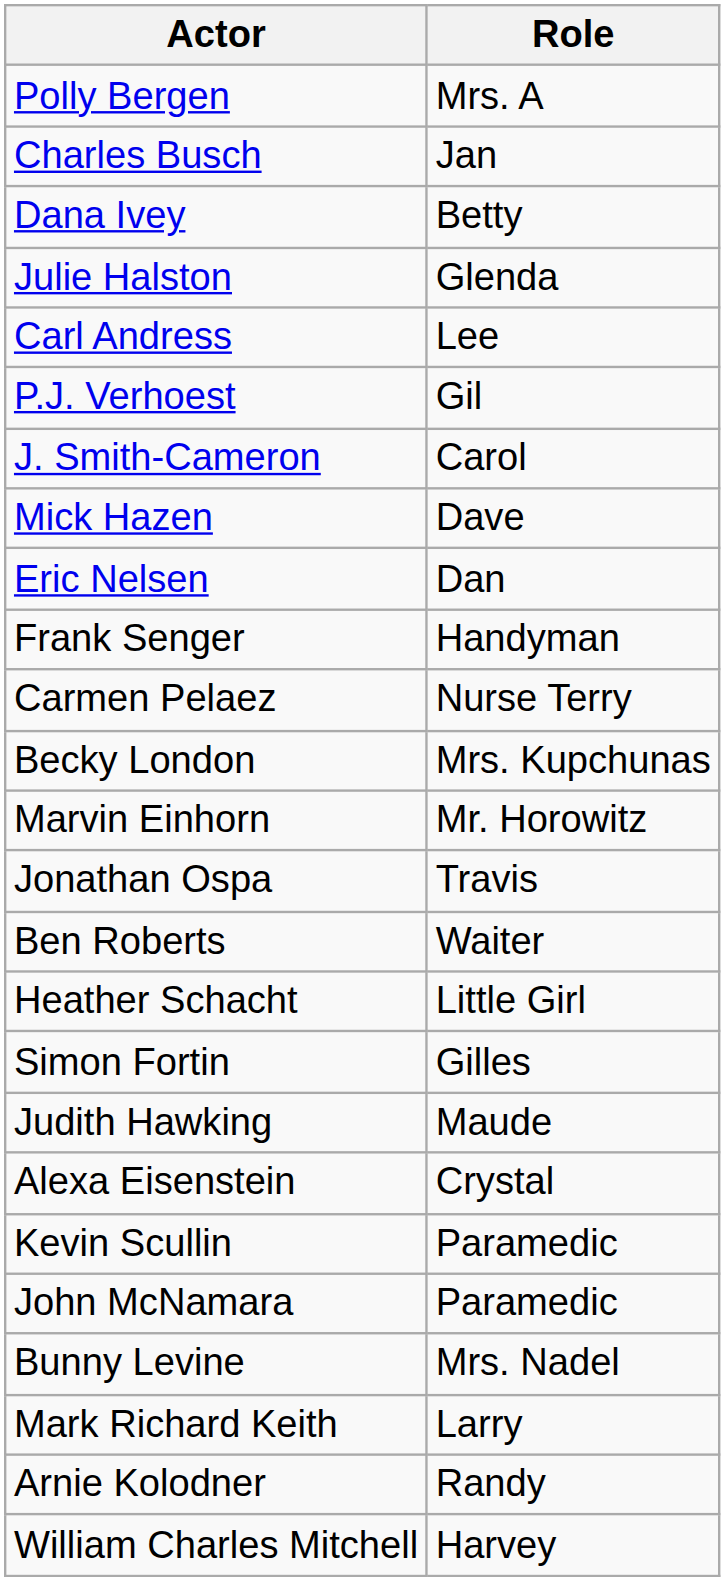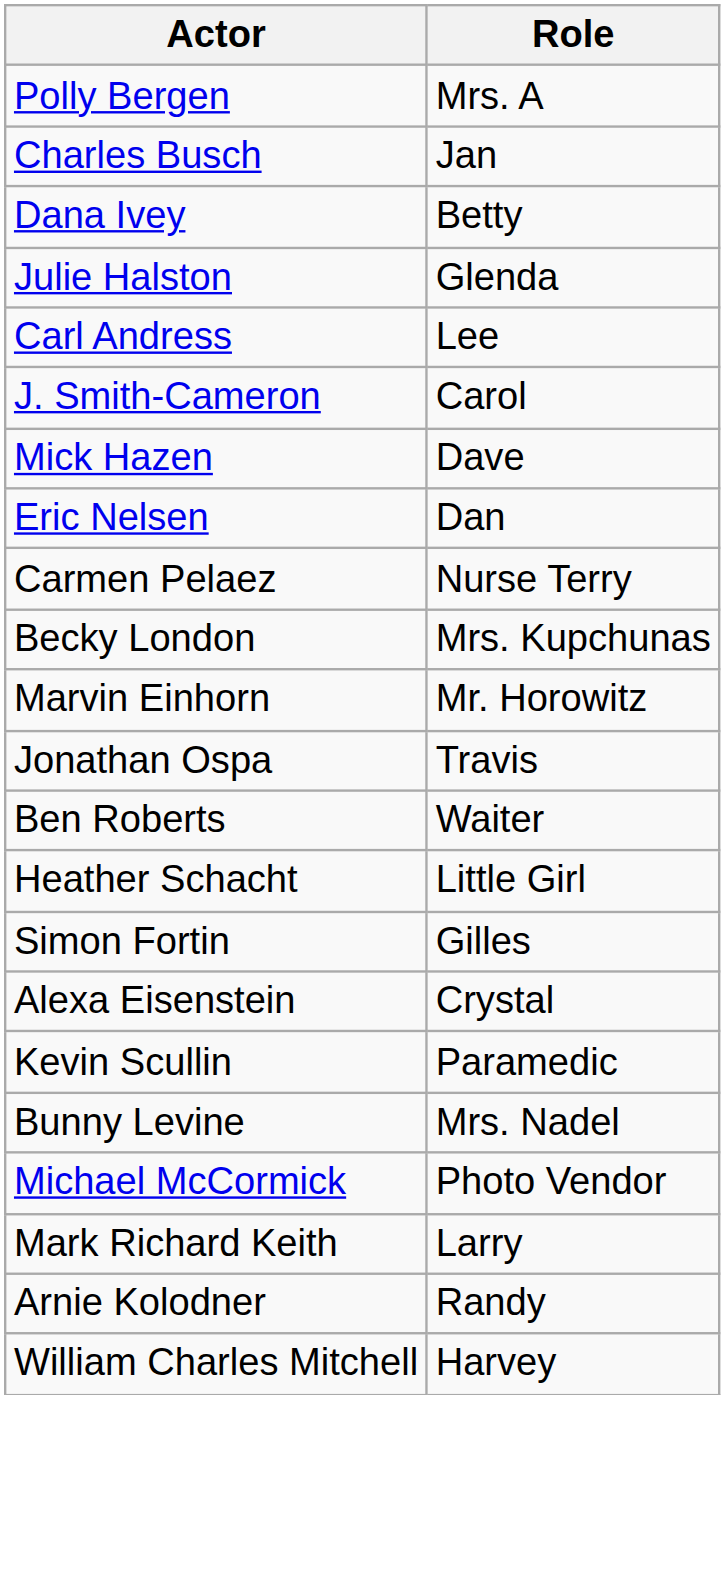- row: P.J. Verhoest | Gil
- row: Frank Senger | Handyman
- row: Judith Hawking | Maude
- row: John McNamara | Paramedic
+ row: Michael McCormick | Photo Vendor
